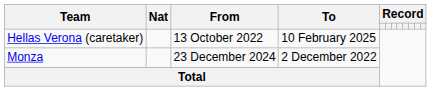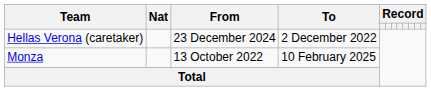Hellas Verona (caretaker) | From: 13 October 2022 -> 23 December 2024
Hellas Verona (caretaker) | To: 10 February 2025 -> 2 December 2022
Monza | From: 23 December 2024 -> 13 October 2022
Monza | To: 2 December 2022 -> 10 February 2025
